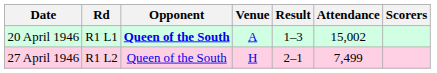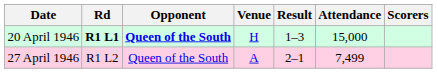20 April 1946 | Rd: normal -> bold
20 April 1946 | Venue: A -> H
20 April 1946 | Attendance: 15,002 -> 15,000
27 April 1946 | Venue: H -> A
